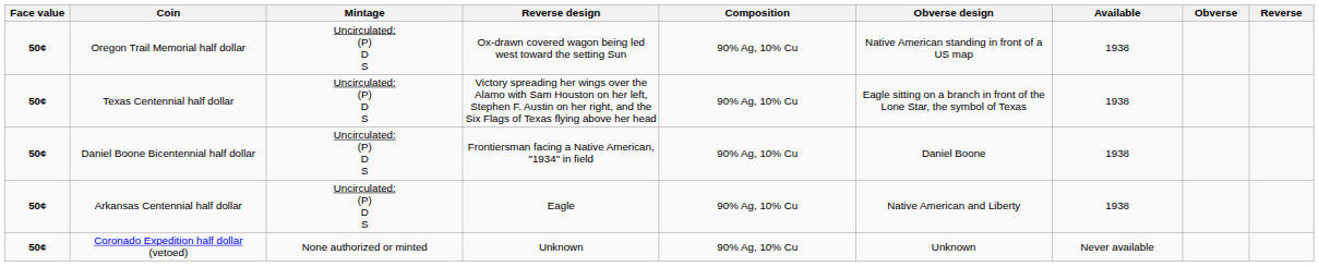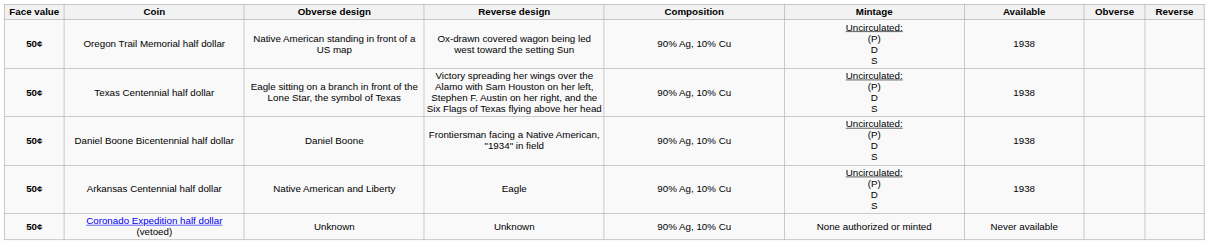columns swapped: Obverse design <-> Mintage
